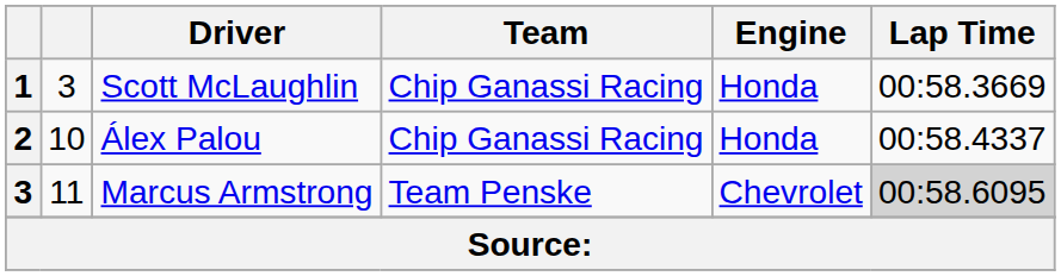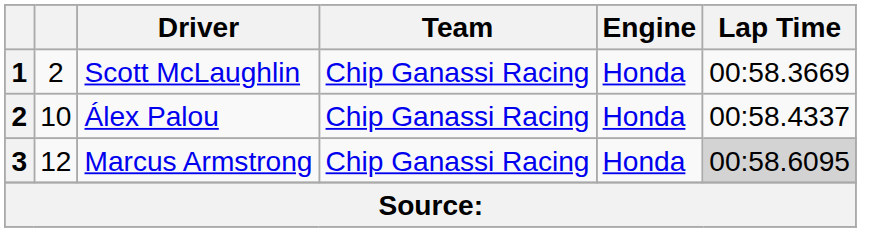Scott McLaughlin | column 2: 3 -> 2
Marcus Armstrong | column 2: 11 -> 12
Marcus Armstrong | Team: Team Penske -> Chip Ganassi Racing
Marcus Armstrong | Engine: Chevrolet -> Honda
